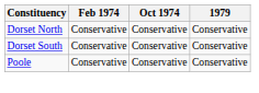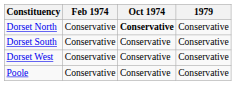Dorset North | Oct 1974: normal -> bold
+ row: Dorset West | Conservative | Conservative | Conservative
